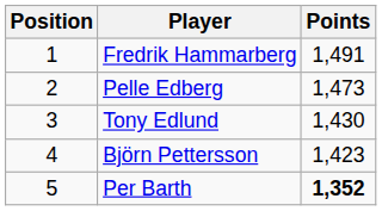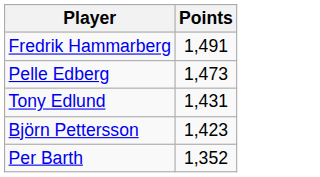- column: Position | 1 | 2 | 3 | 4 | 5
Tony Edlund | Points: 1,430 -> 1,431
Per Barth | Points: bold -> normal
